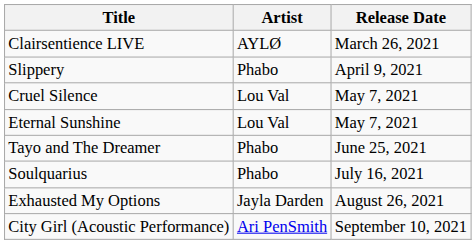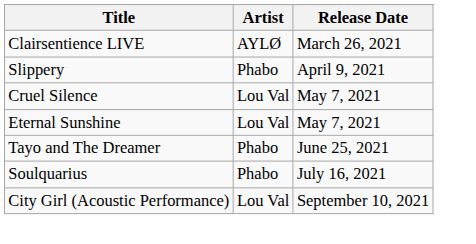- row: Exhausted My Options | Jayla Darden | August 26, 2021
City Girl (Acoustic Performance) | Artist: Ari PenSmith -> Lou Val
